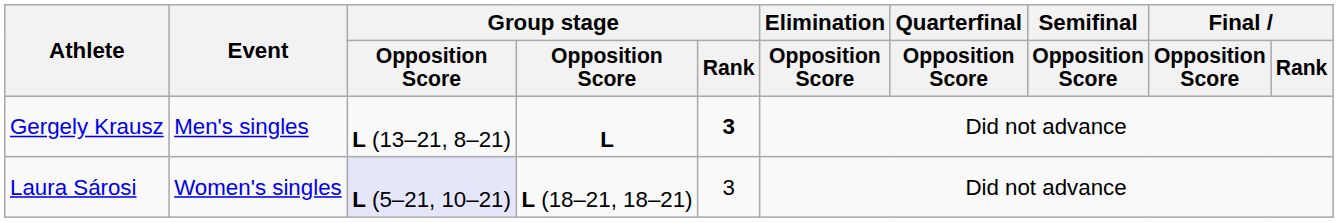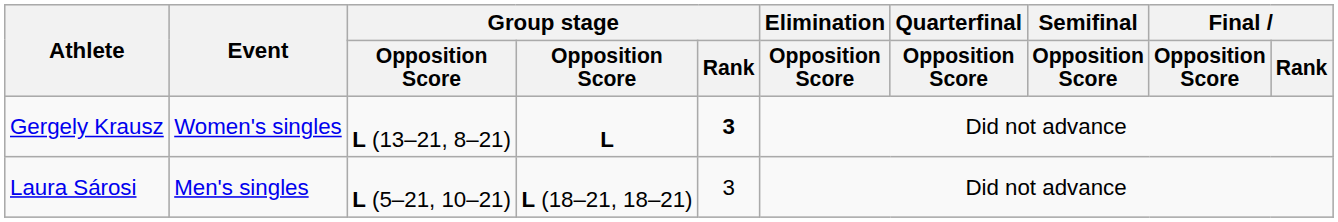Gergely Krausz | Event: Men's singles -> Women's singles
Laura Sárosi | Event: Women's singles -> Men's singles
Laura Sárosi | column 3: lavender background -> no background
